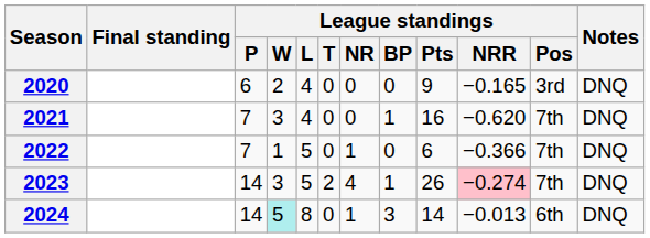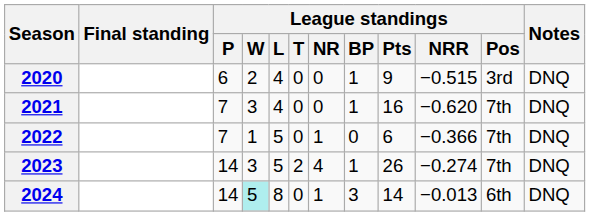2020 | League standings / BP: 0 -> 1
2020 | League standings / NRR: −0.165 -> −0.515
2023 | League standings / NRR: pink background -> no background
